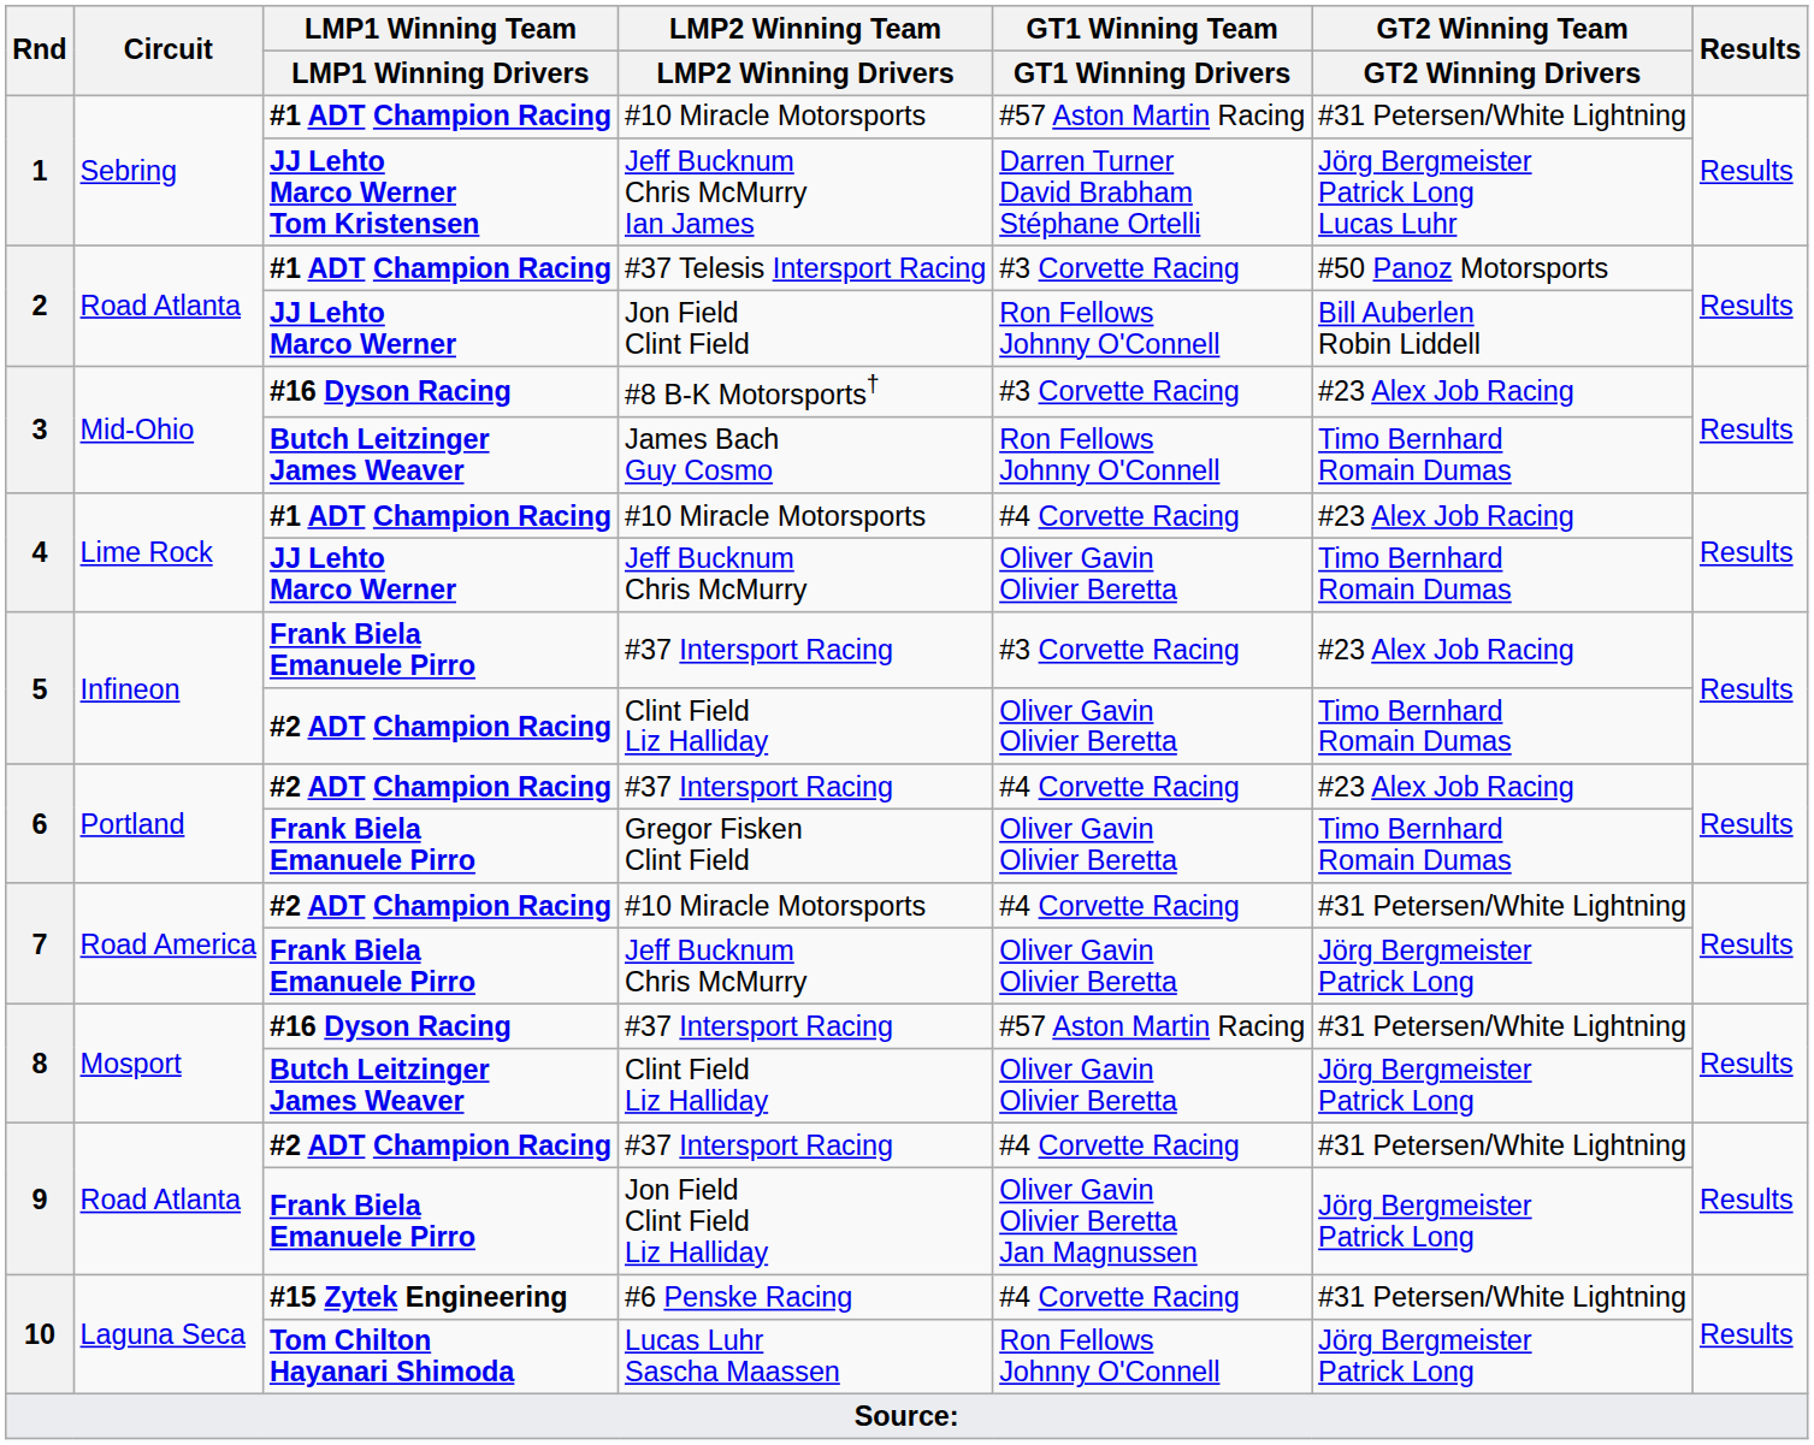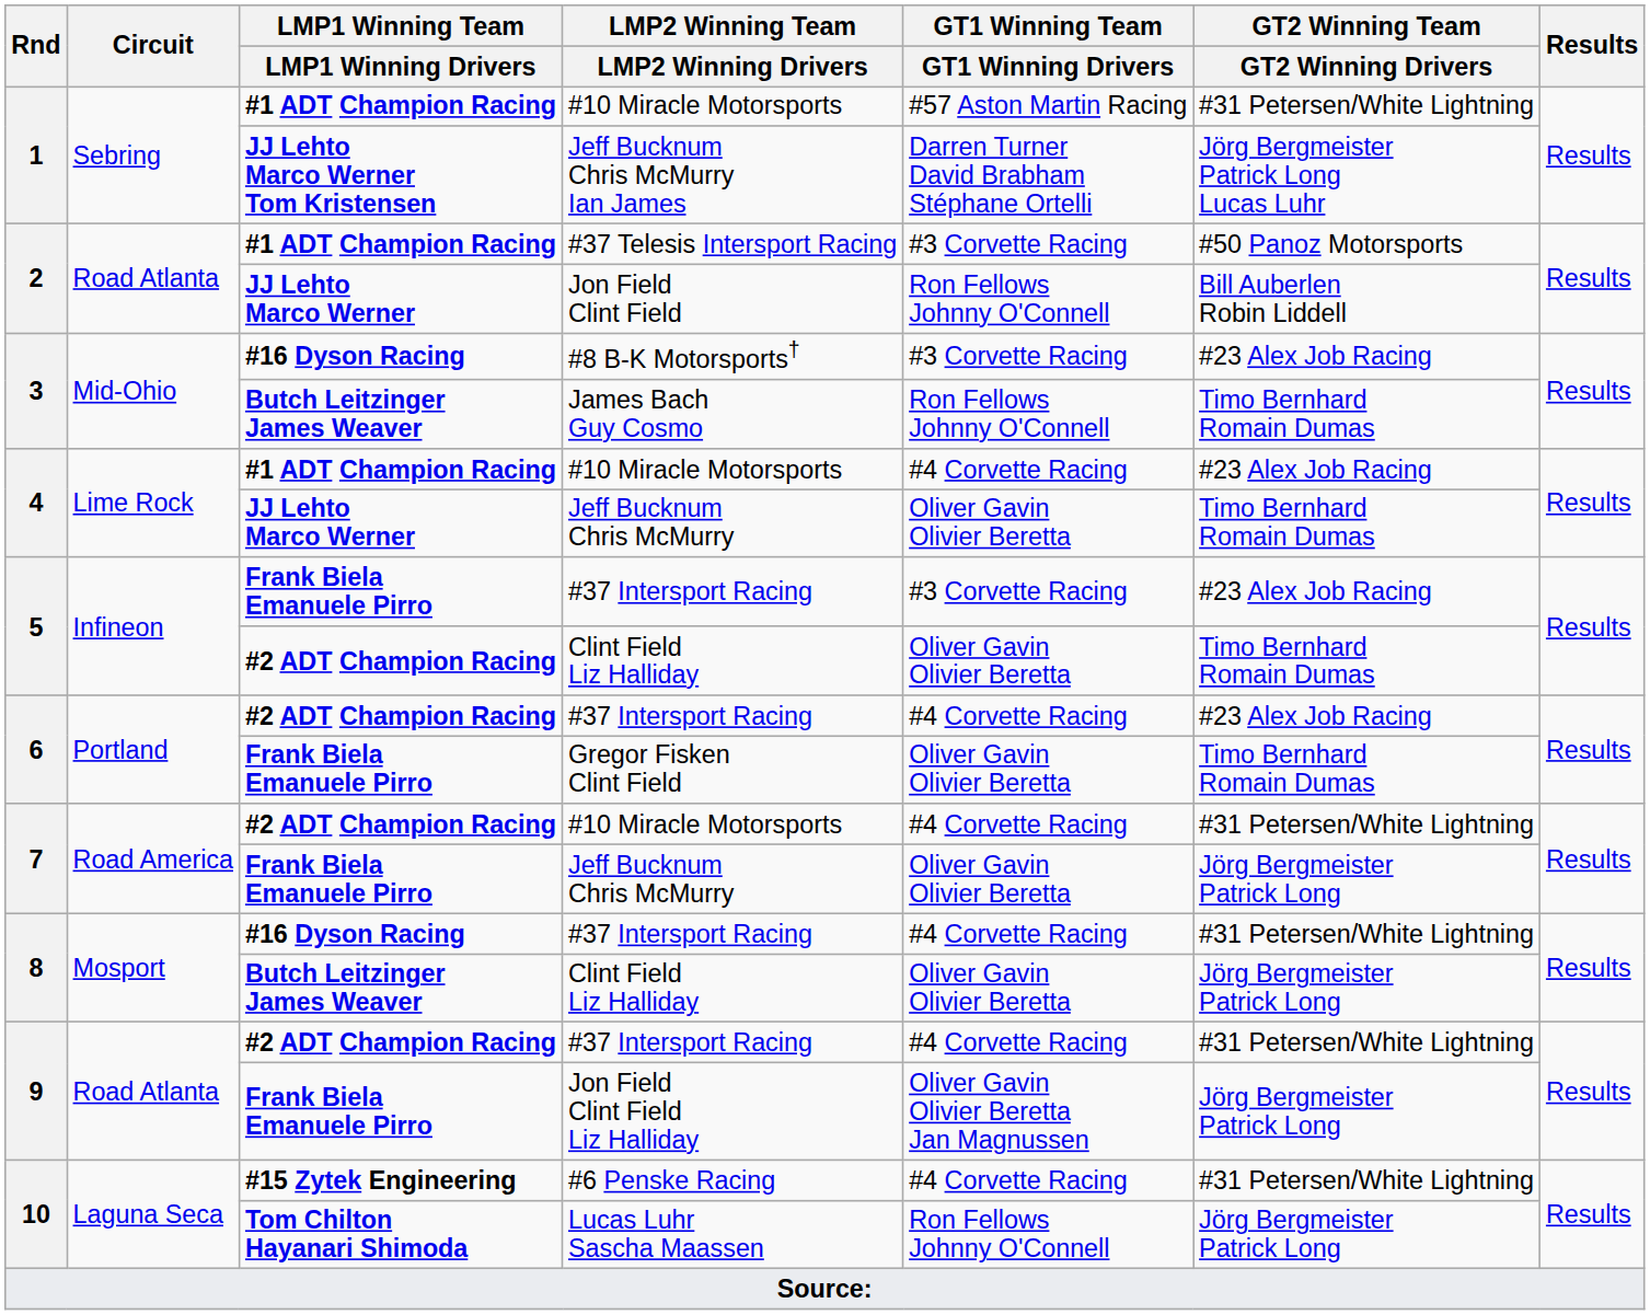8 / #37 Intersport Racing | GT1 Winning Team / GT1 Winning Drivers: #57 Aston Martin Racing -> #4 Corvette Racing
